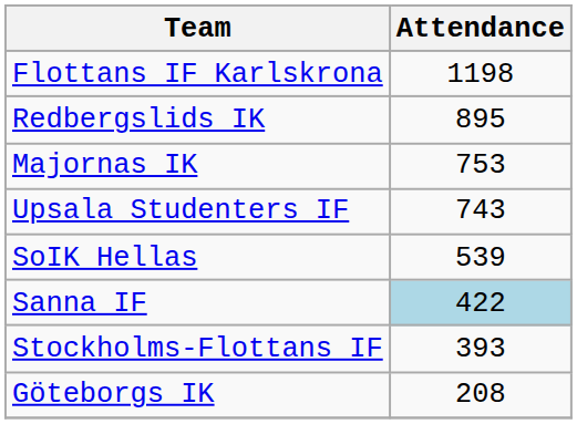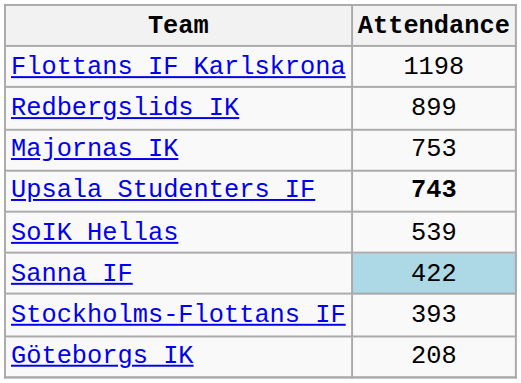Redbergslids IK | Attendance: 895 -> 899
Upsala Studenters IF | Attendance: normal -> bold
